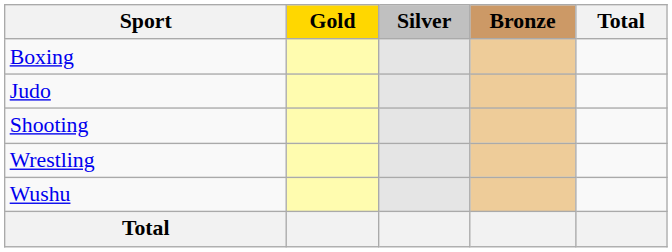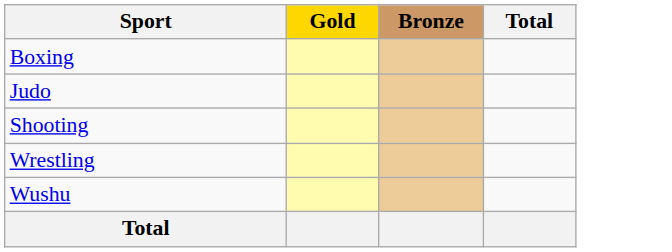- column: Silver
